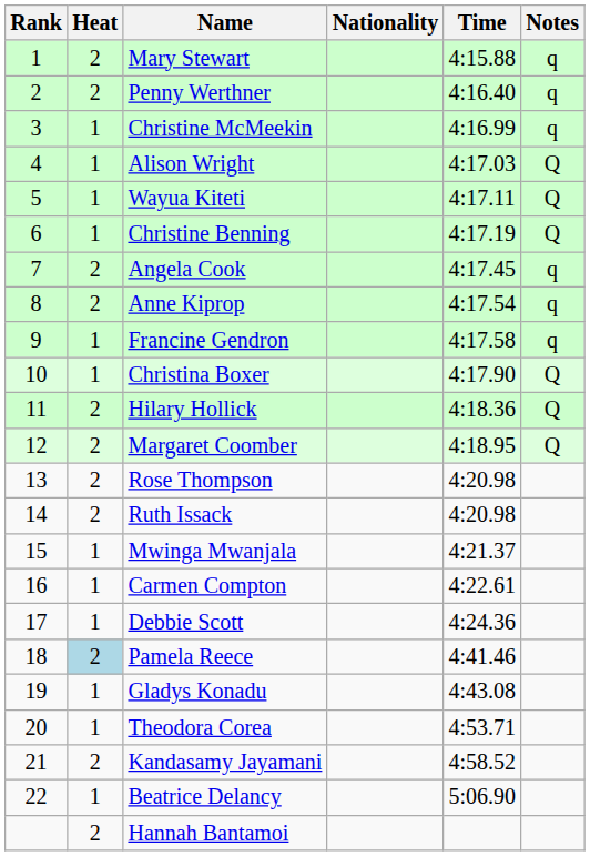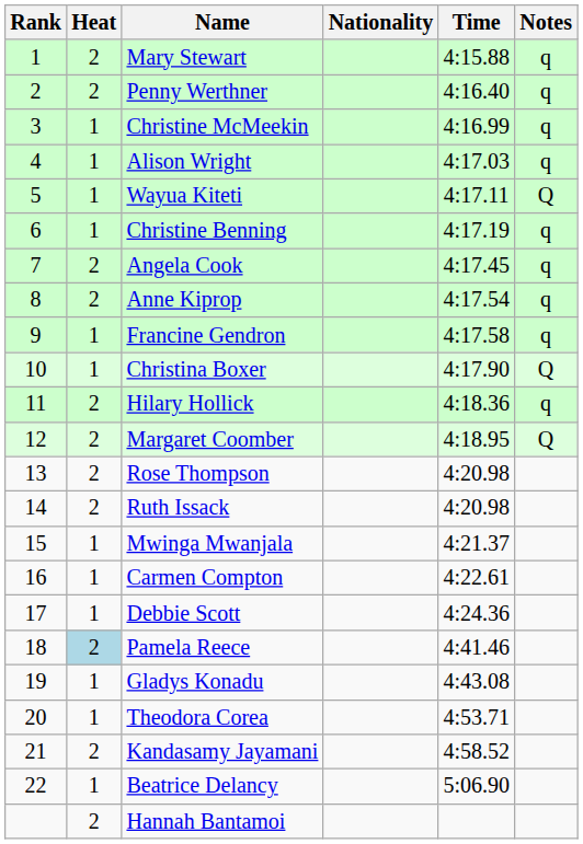Alison Wright | Notes: Q -> q
Christine Benning | Notes: Q -> q
Hilary Hollick | Notes: Q -> q
